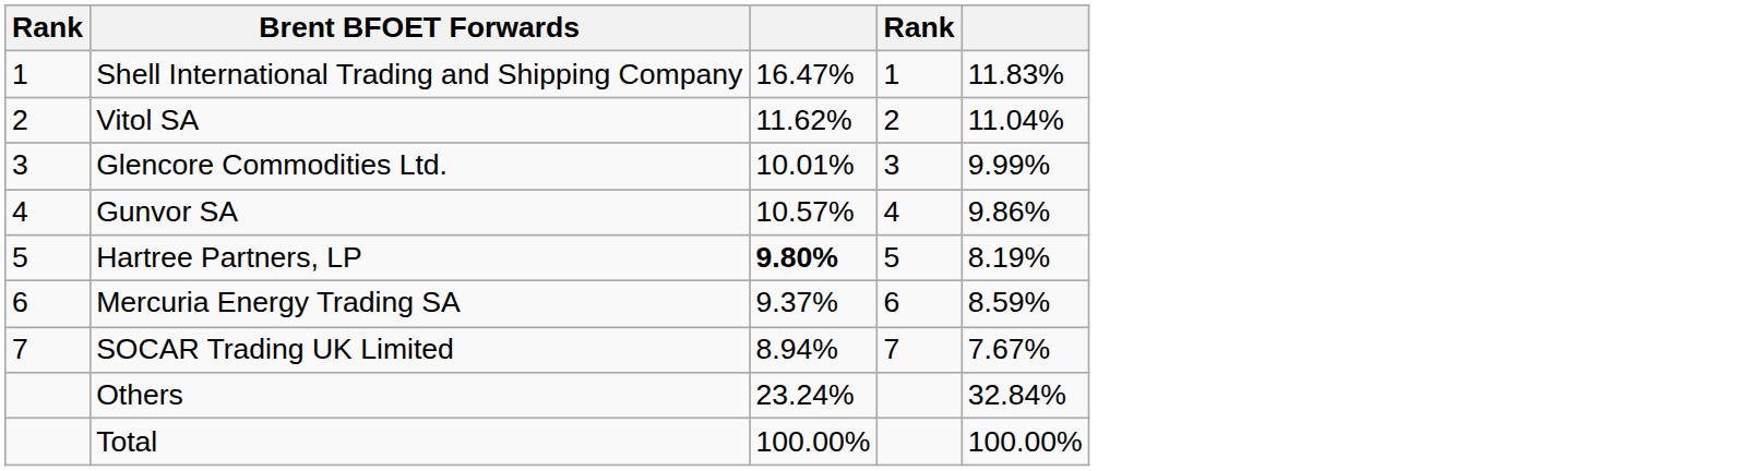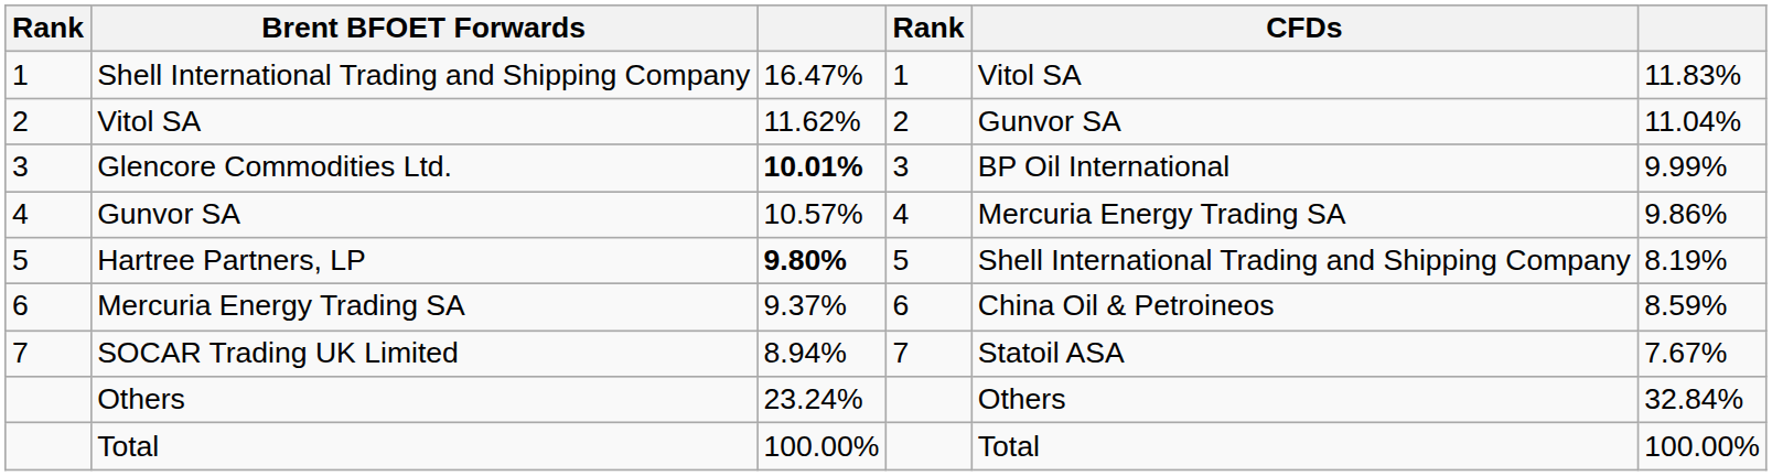+ column: CFDs | Vitol SA | Gunvor SA | BP Oil International | Mercuria Energy Trading SA | Shell International Trading and Shipping Company | China Oil & Petroineos | Statoil ASA | Others | Total
Glencore Commodities Ltd. | column 3: normal -> bold
